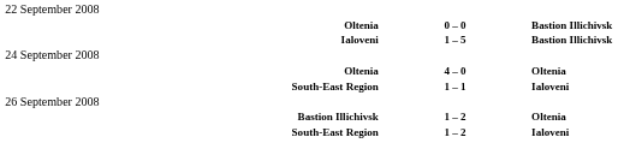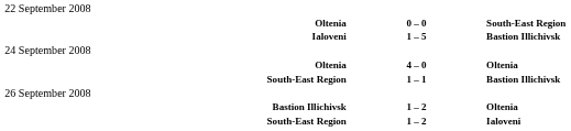Oltenia / 0 – 0 | column 3: Bastion Illichivsk -> South-East Region
South-East Region / 1 – 1 | column 3: Ialoveni -> Bastion Illichivsk
